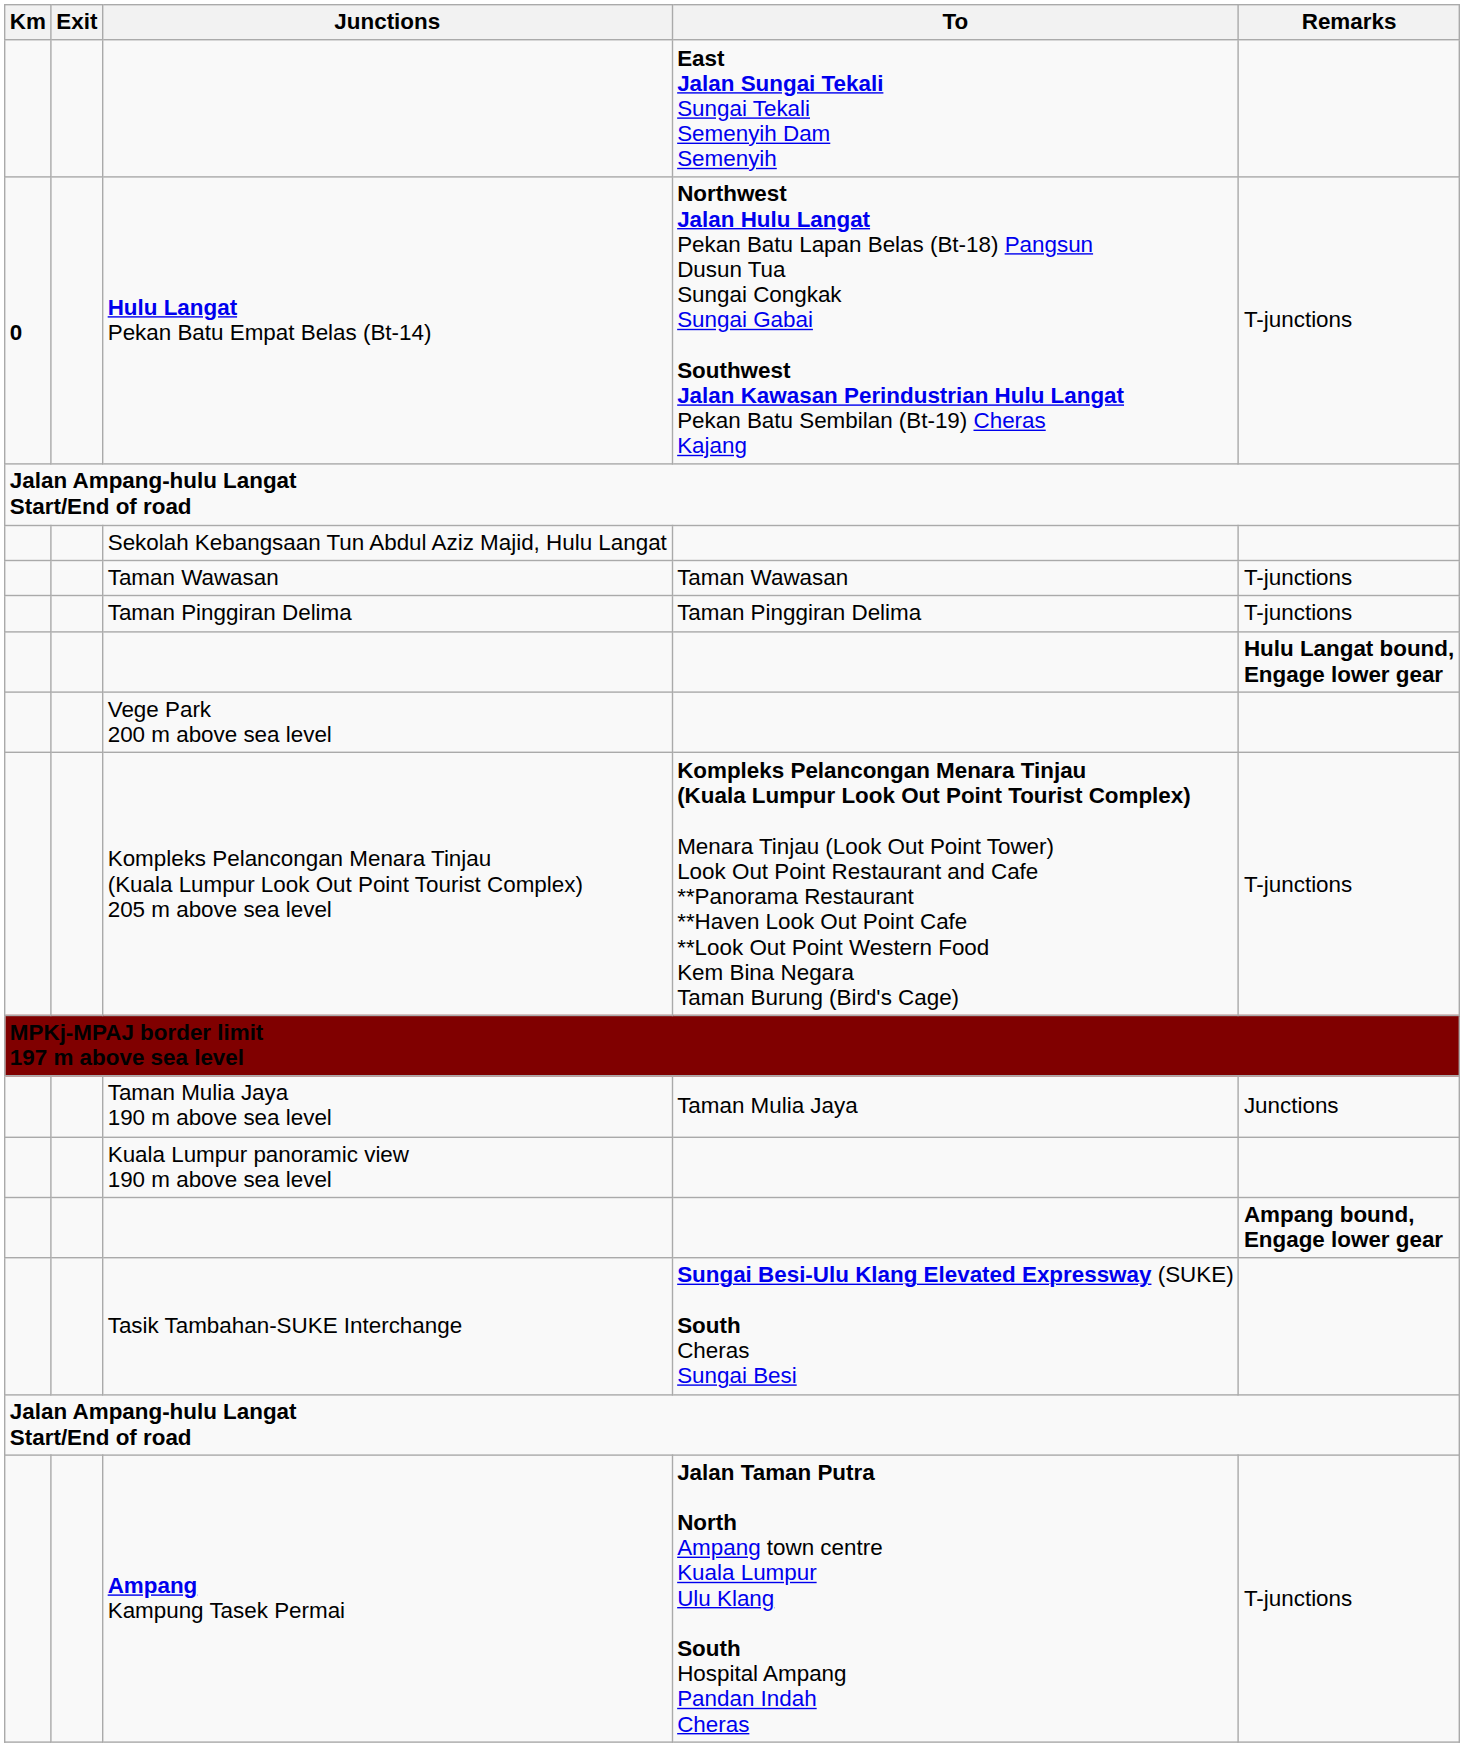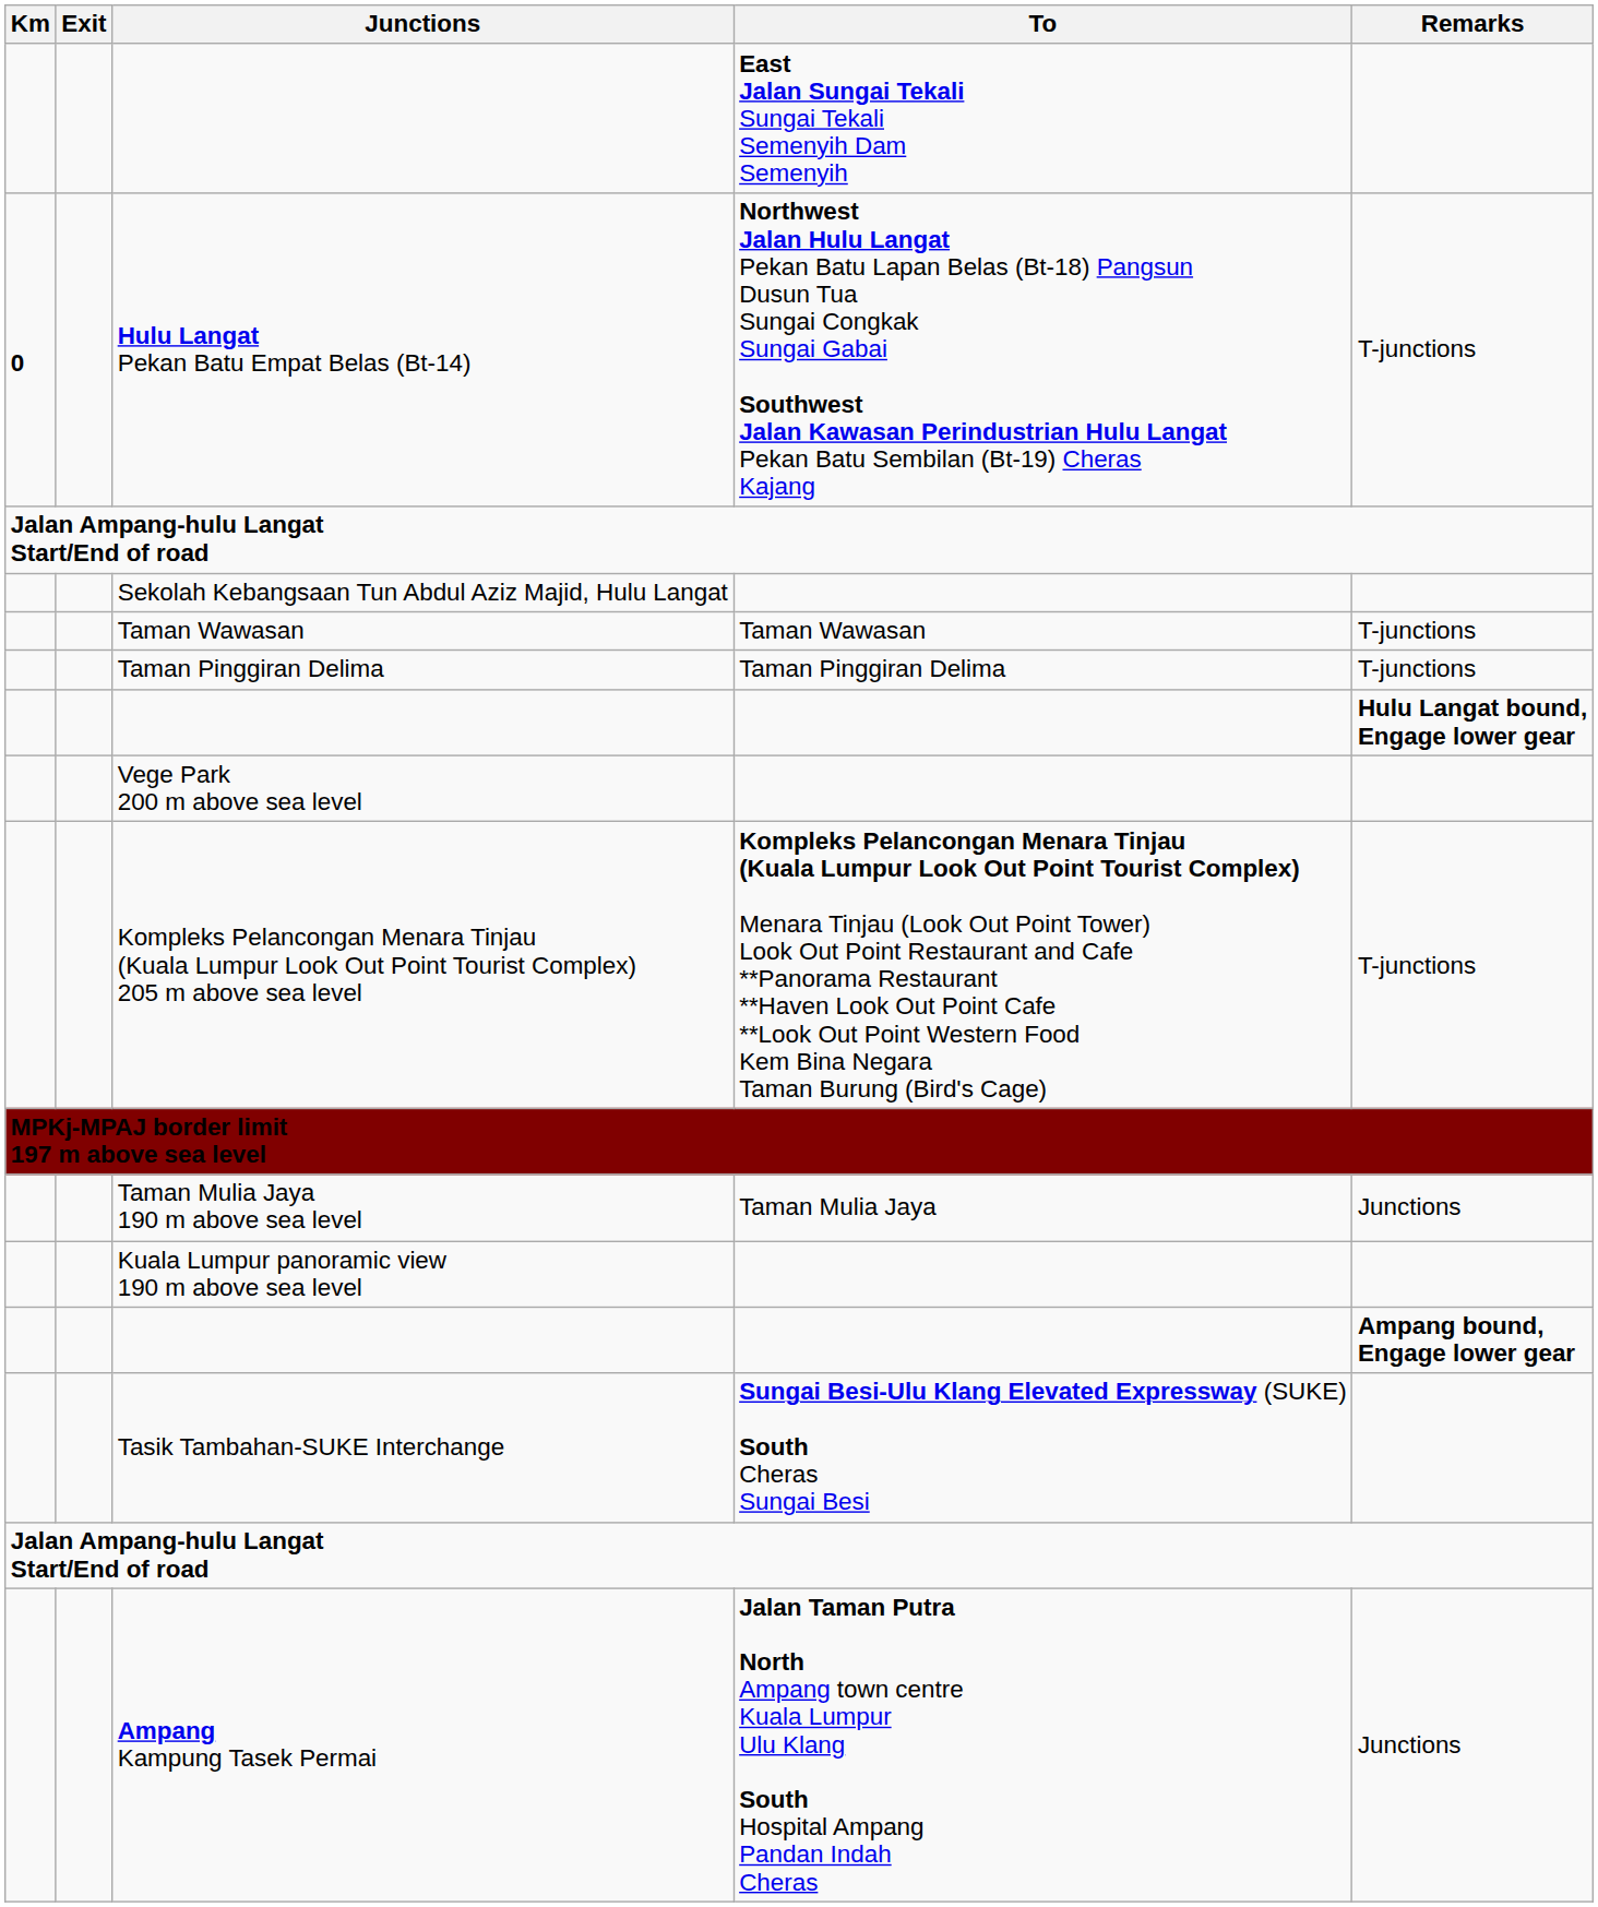Ampang Kampung Tasek Permai | Remarks: T-junctions -> Junctions
